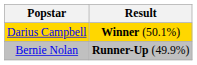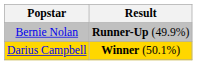rows swapped: Bernie Nolan <-> Darius Campbell
